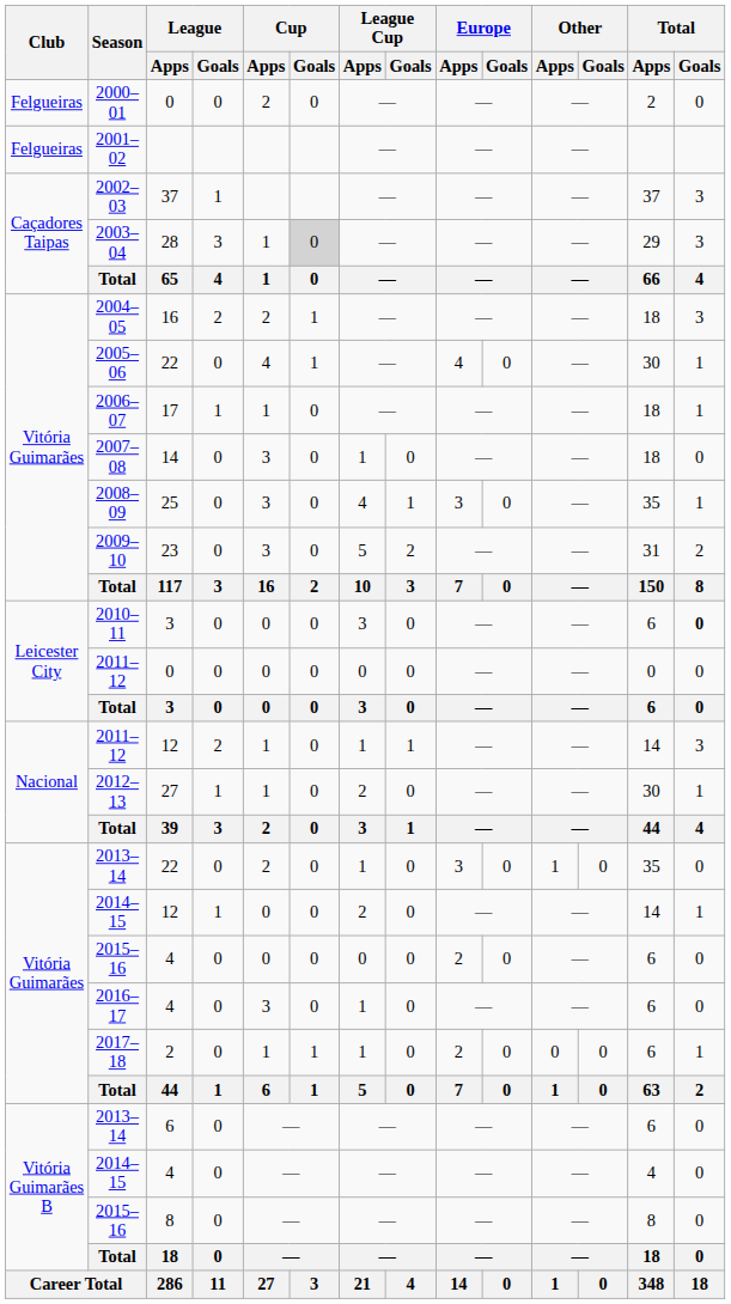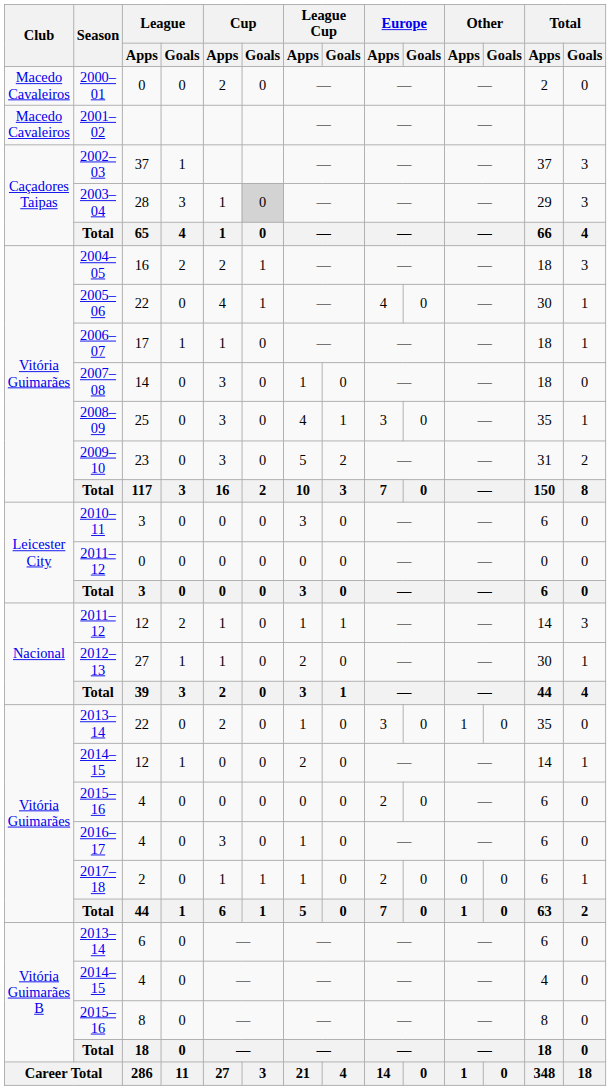2000–01 | Club: Felgueiras -> Macedo Cavaleiros
2001–02 | Club: Felgueiras -> Macedo Cavaleiros
2010–11 | Total / Goals: bold -> normal
